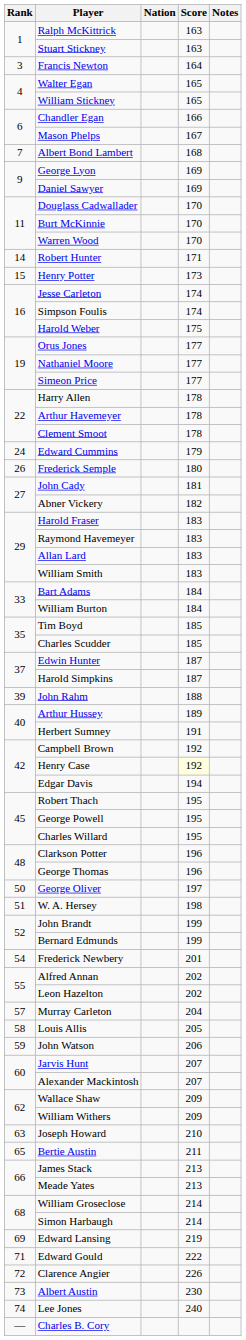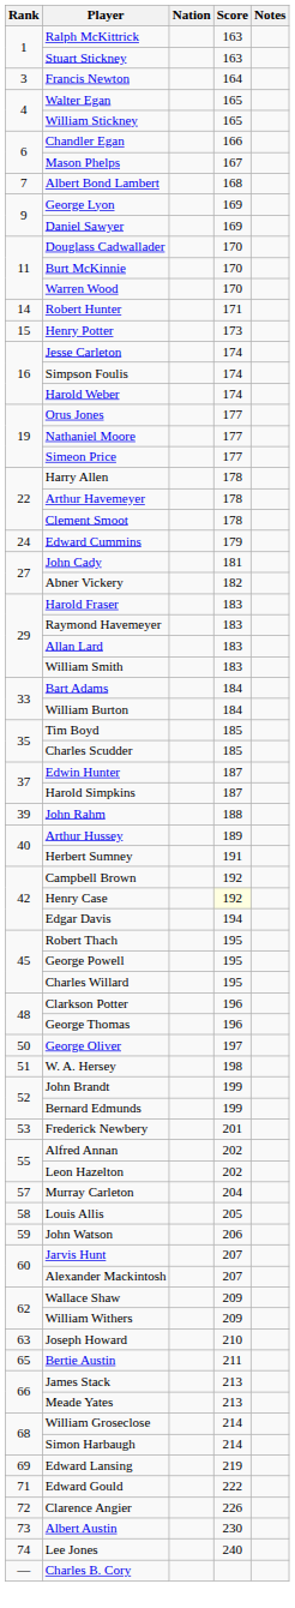Harold Weber | Score: 175 -> 174
- row: 26 | Frederick Semple | 180
Frederick Newbery | Rank: 54 -> 53
